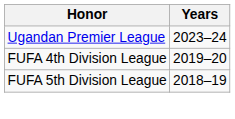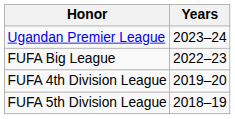+ row: FUFA Big League | 2022–23
